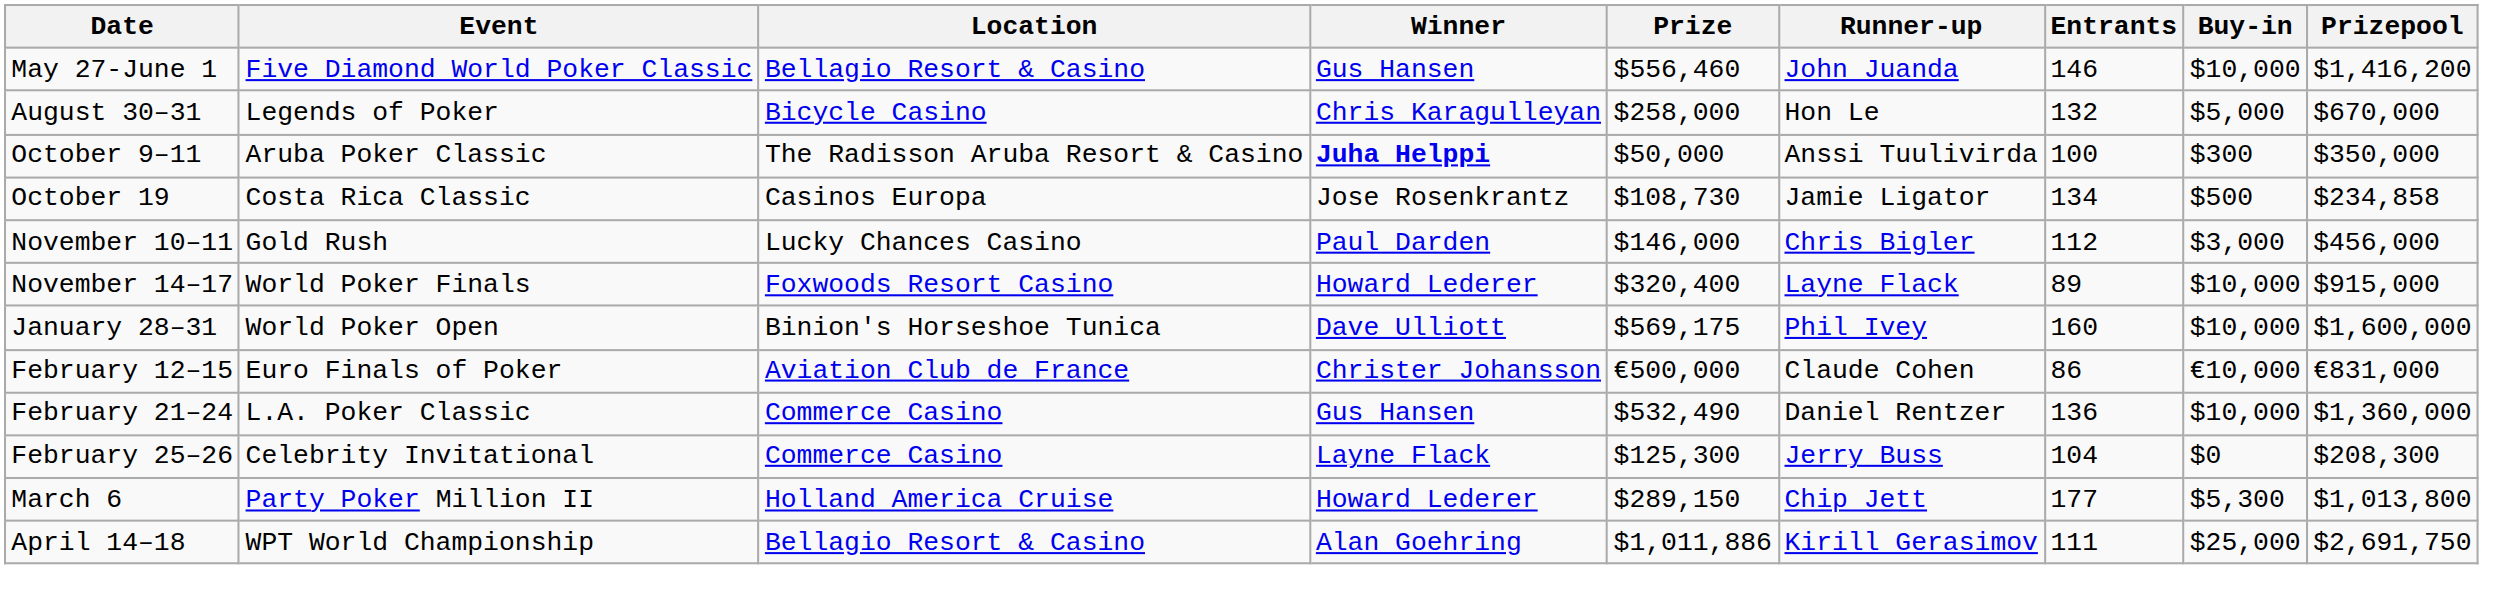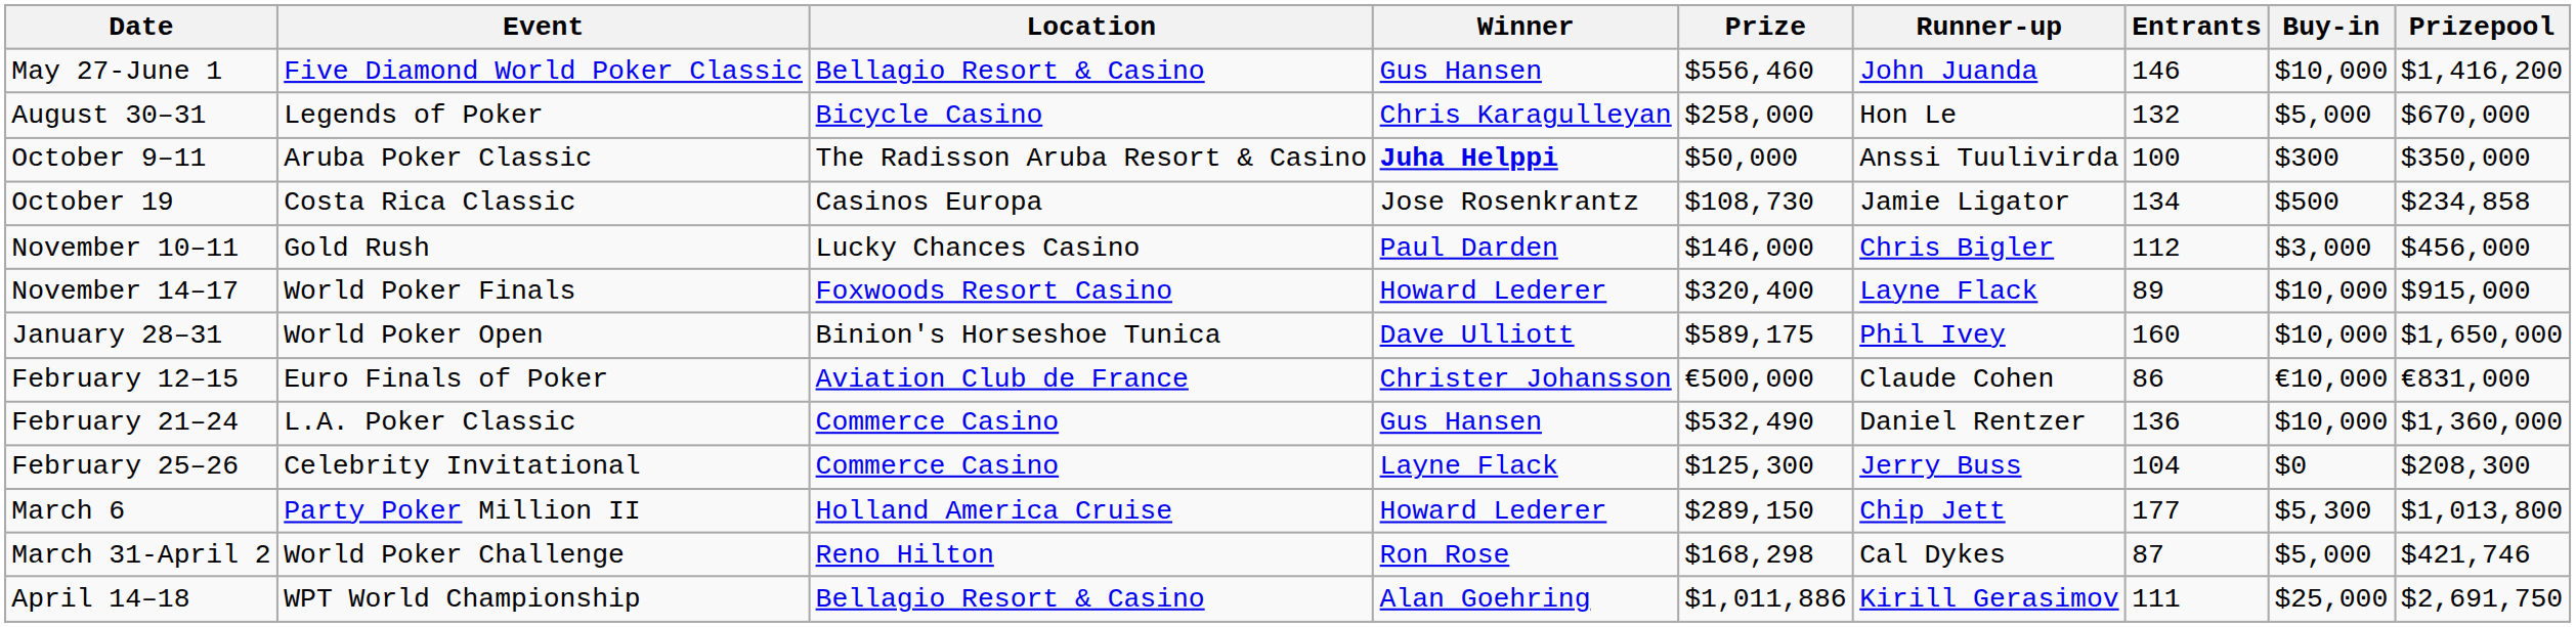January 28–31 | Prize: $569,175 -> $589,175
January 28–31 | Prizepool: $1,600,000 -> $1,650,000
+ row: March 31-April 2 | World Poker Challenge | Reno Hilton | Ron Rose | $168,298 | Cal Dykes | 87 | $5,000 | $421,746
